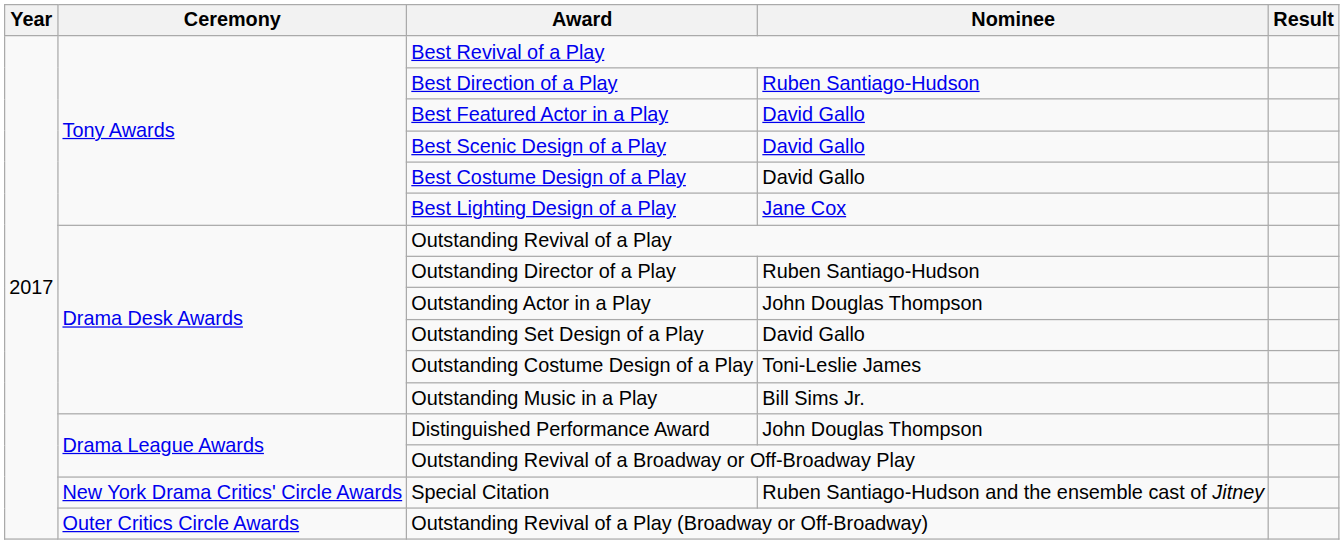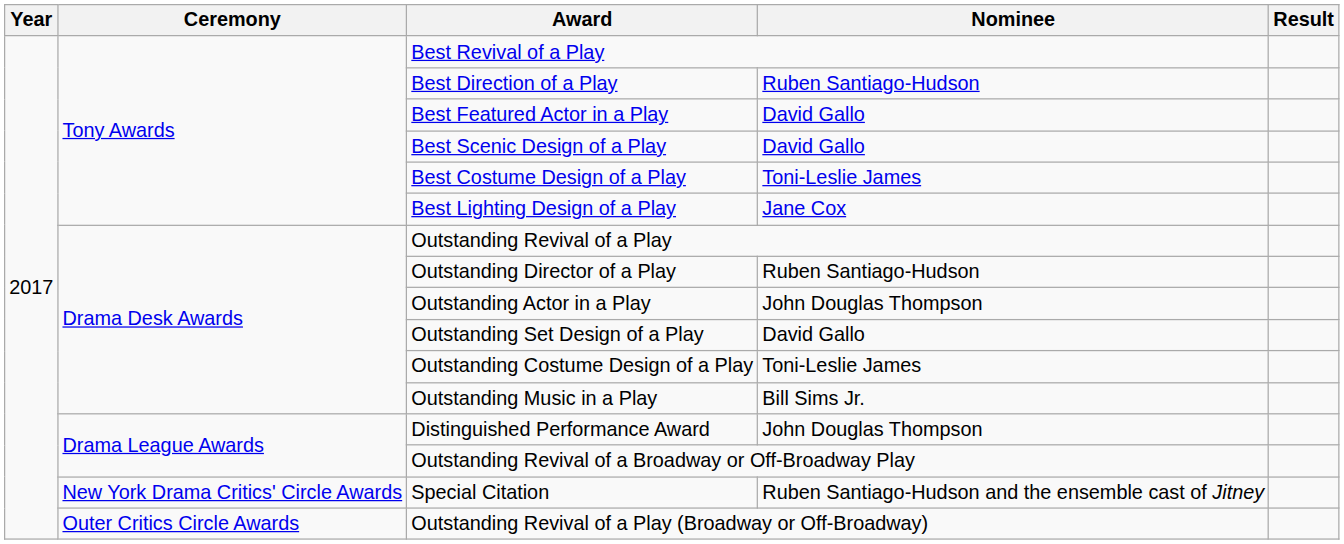Best Costume Design of a Play | Nominee: David Gallo -> Toni-Leslie James
